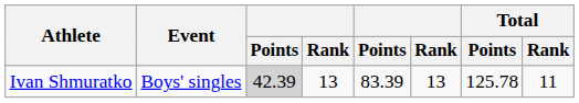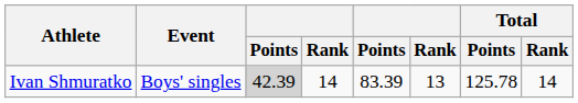Ivan Shmuratko | column 4: 13 -> 14
Ivan Shmuratko | Total / Rank: 11 -> 14
